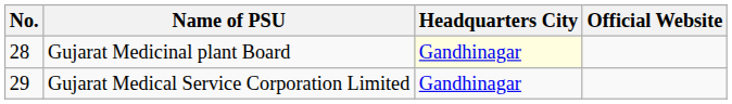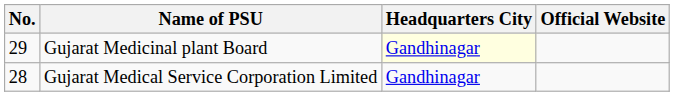Gujarat Medicinal plant Board | No.: 28 -> 29
Gujarat Medical Service Corporation Limited | No.: 29 -> 28
